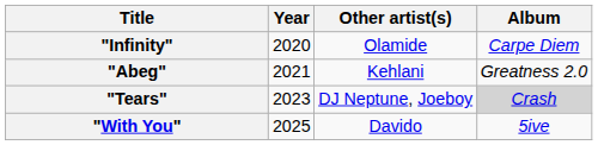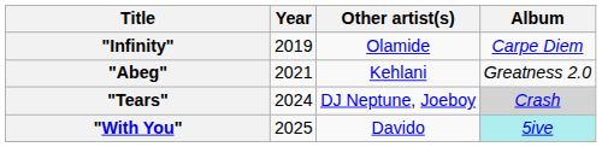"Infinity" | Year: 2020 -> 2019
"Tears" | Year: 2023 -> 2024
"With You" | Album: no background -> paleturquoise background
